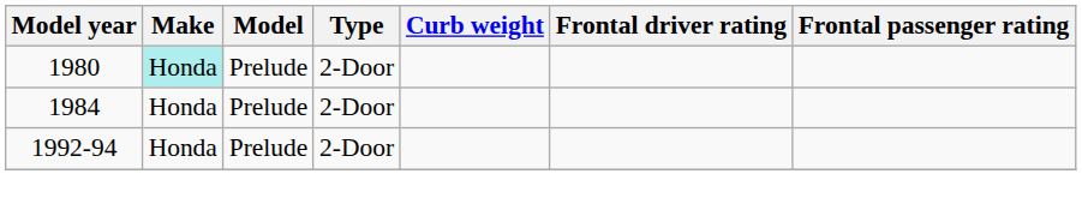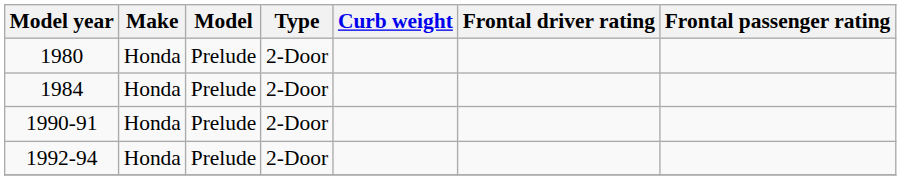1980 | Make: paleturquoise background -> no background
+ row: 1990-91 | Honda | Prelude | 2-Door
